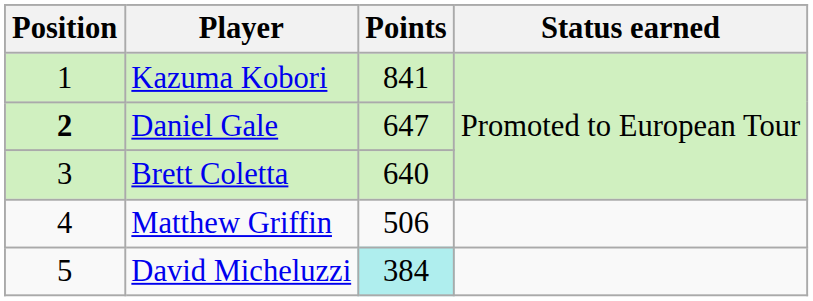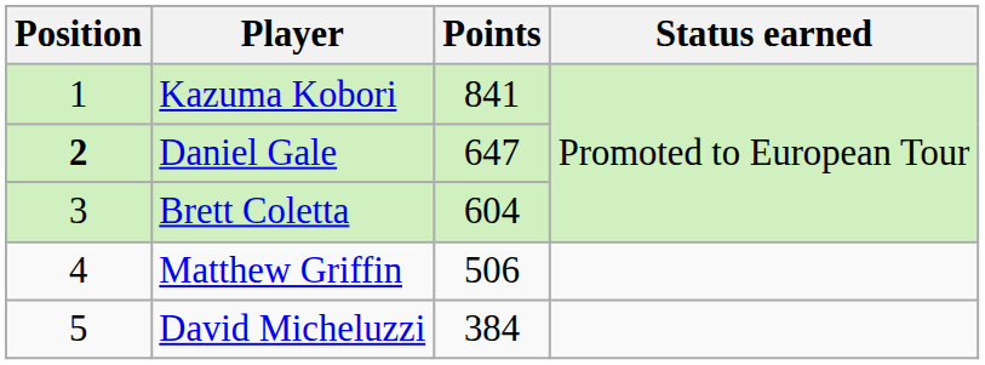Brett Coletta | Points: 640 -> 604
David Micheluzzi | Points: paleturquoise background -> no background
